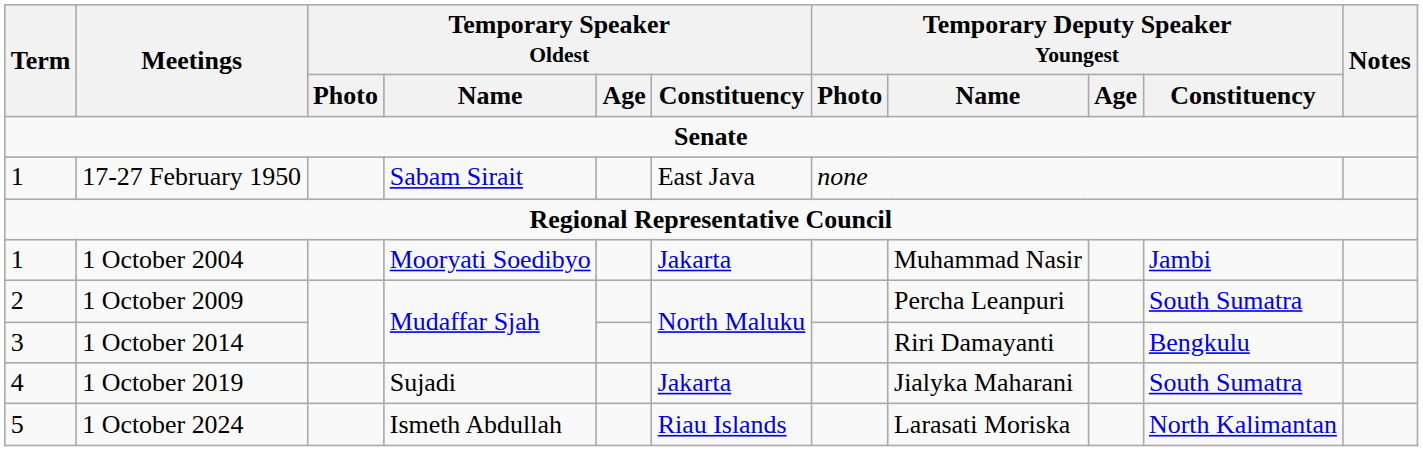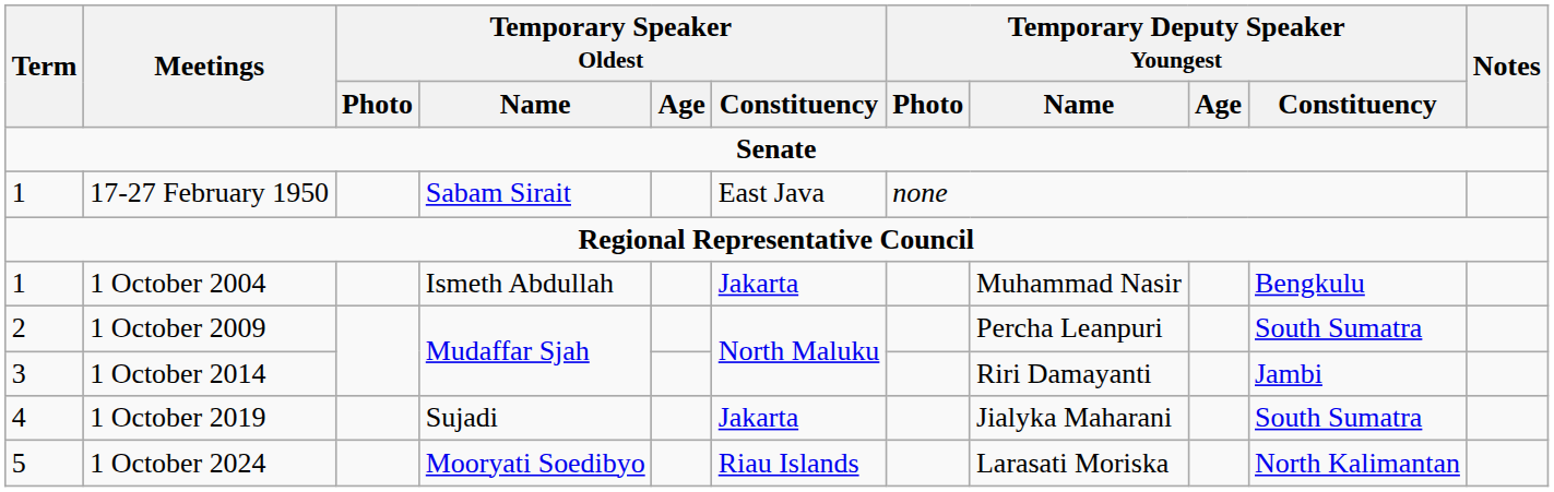1 October 2004 | Temporary Speaker Oldest / Name: Mooryati Soedibyo -> Ismeth Abdullah
1 October 2004 | Temporary Deputy Speaker Youngest / Constituency: Jambi -> Bengkulu
1 October 2014 | Temporary Deputy Speaker Youngest / Constituency: Bengkulu -> Jambi
1 October 2024 | Temporary Speaker Oldest / Name: Ismeth Abdullah -> Mooryati Soedibyo
